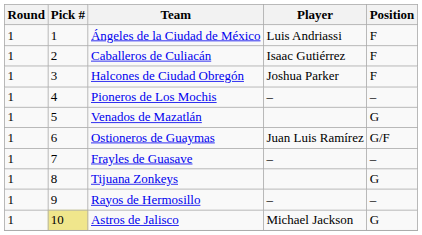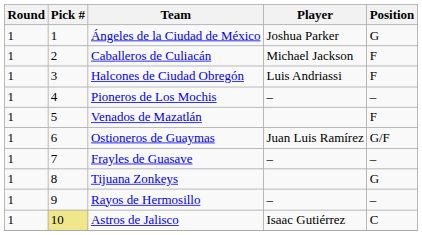Ángeles de la Ciudad de México | Player: Luis Andriassi -> Joshua Parker
Ángeles de la Ciudad de México | Position: F -> G
Caballeros de Culiacán | Player: Isaac Gutiérrez -> Michael Jackson
Halcones de Ciudad Obregón | Player: Joshua Parker -> Luis Andriassi
Venados de Mazatlán | Position: G -> F
Astros de Jalisco | Player: Michael Jackson -> Isaac Gutiérrez
Astros de Jalisco | Position: G -> C
